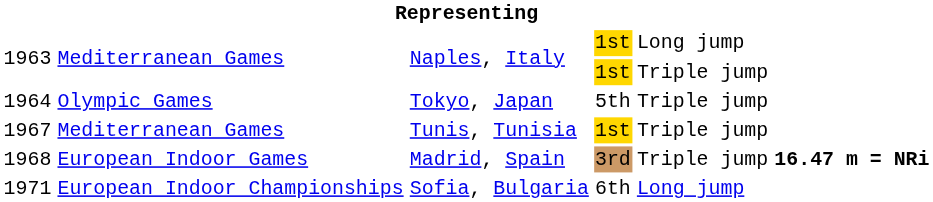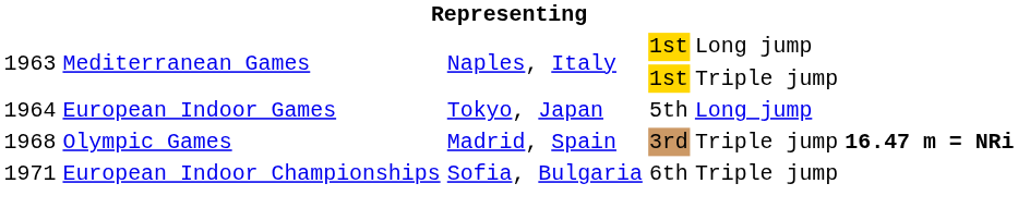1964 | column 2: Olympic Games -> European Indoor Games
1964 | column 5: Triple jump -> Long jump
- row: 1967 | Mediterranean Games | Tunis, Tunisia | 1st | Triple jump
1968 | column 2: European Indoor Games -> Olympic Games
1971 | column 5: Long jump -> Triple jump
